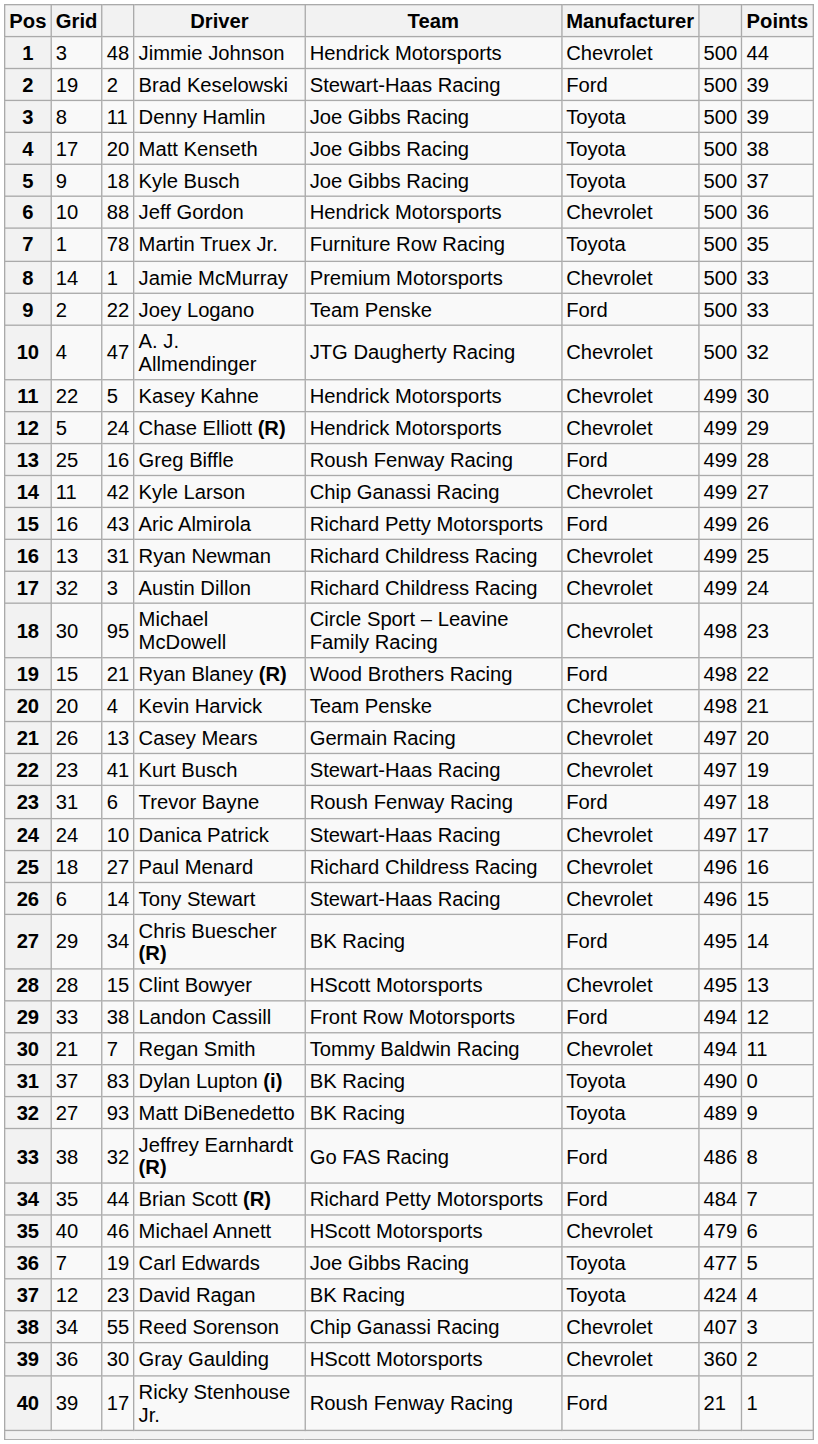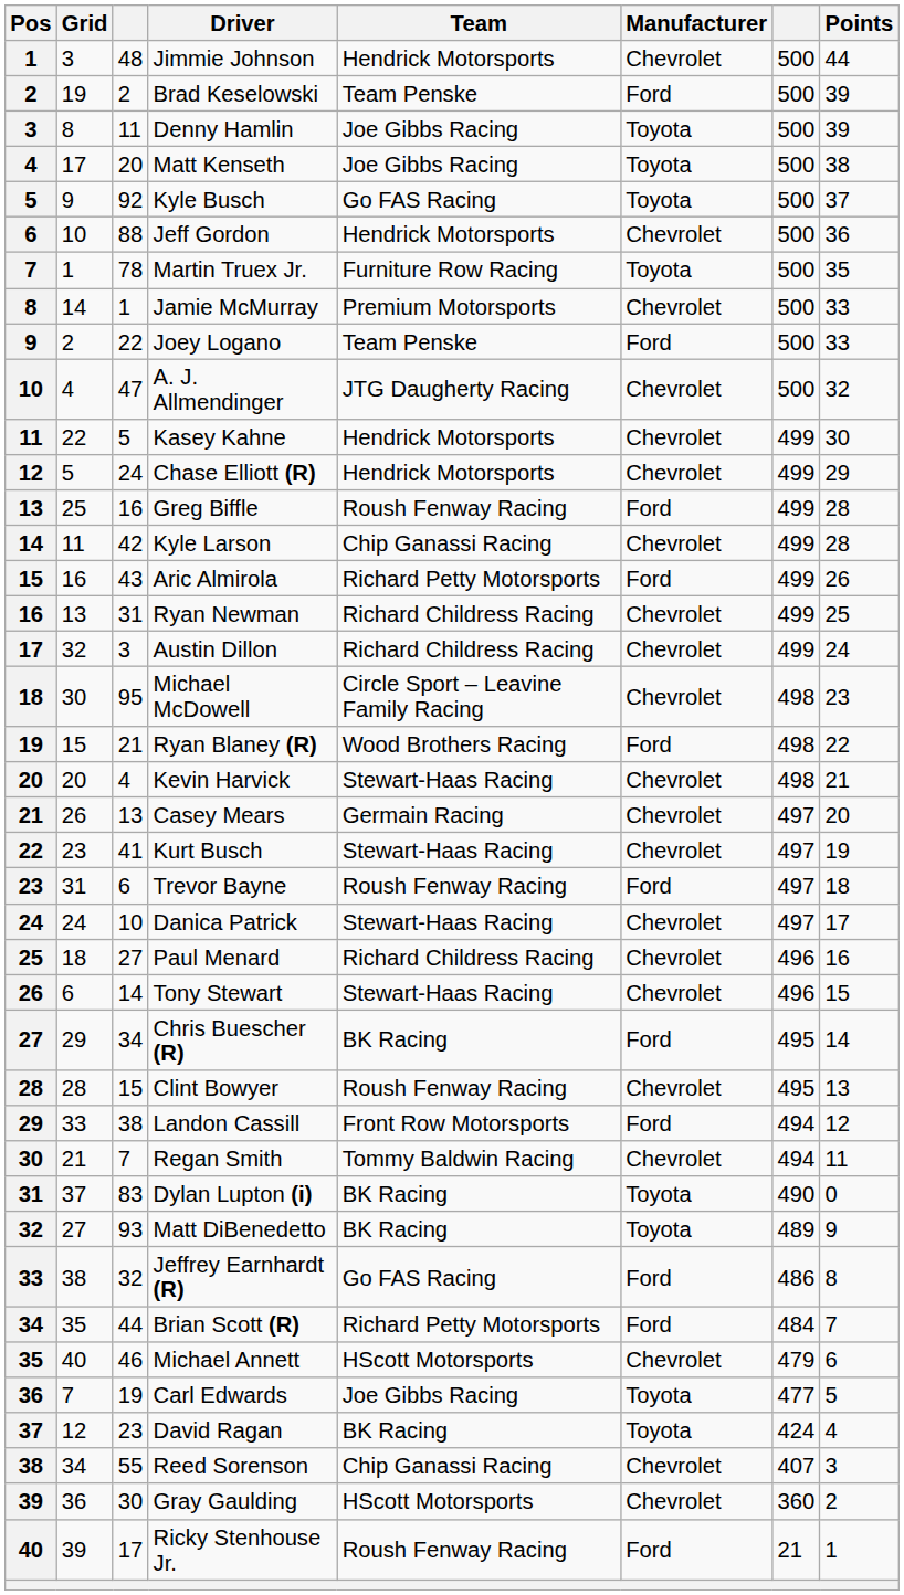Brad Keselowski | Team: Stewart-Haas Racing -> Team Penske
Kyle Busch | column 3: 18 -> 92
Kyle Busch | Team: Joe Gibbs Racing -> Go FAS Racing
Kyle Larson | Points: 27 -> 28
Kevin Harvick | Team: Team Penske -> Stewart-Haas Racing
Clint Bowyer | Team: HScott Motorsports -> Roush Fenway Racing
